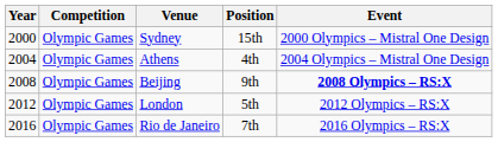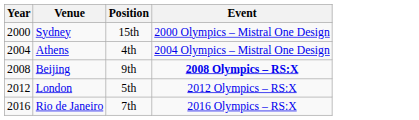- column: Competition | Olympic Games | Olympic Games | Olympic Games | Olympic Games | Olympic Games
